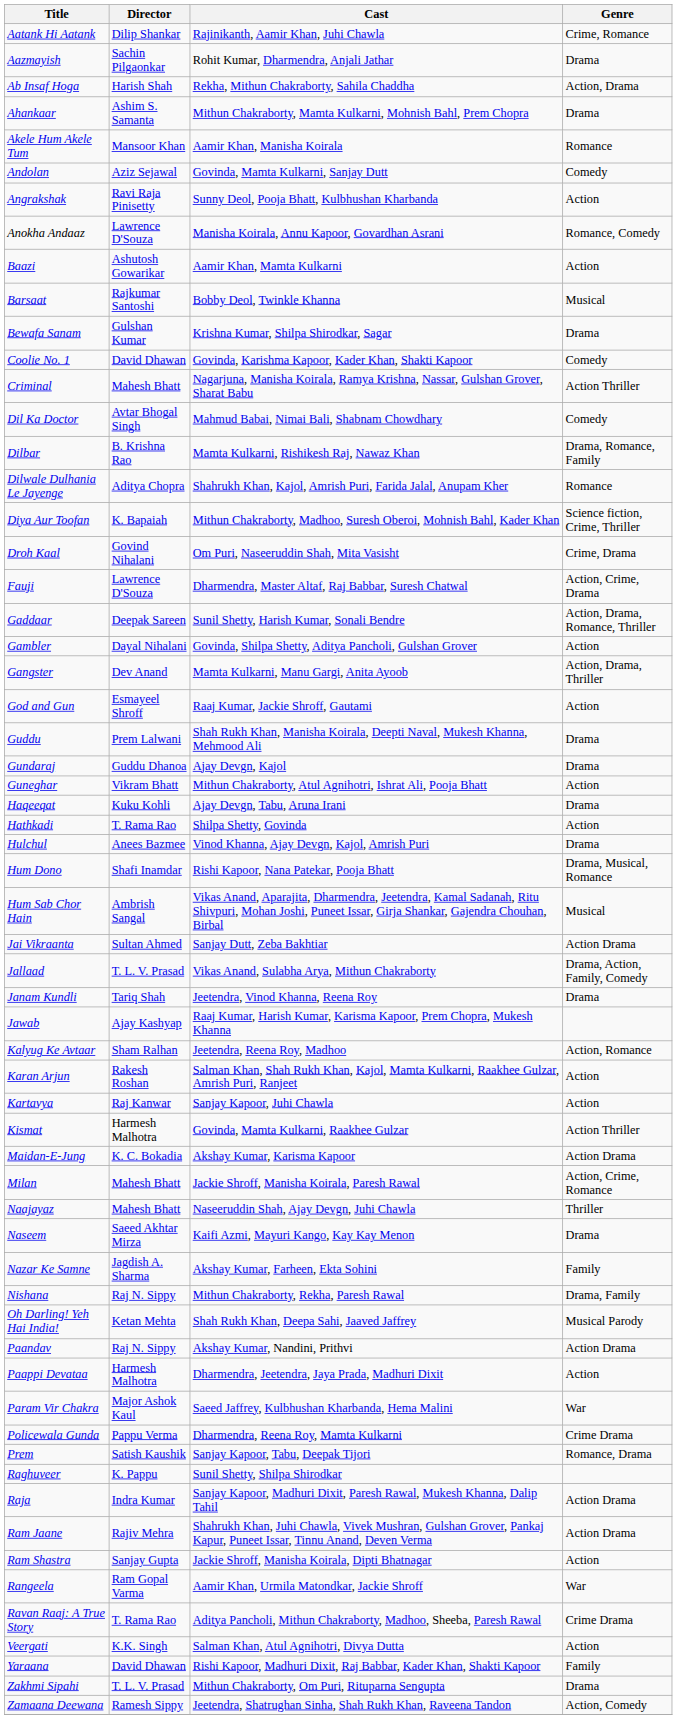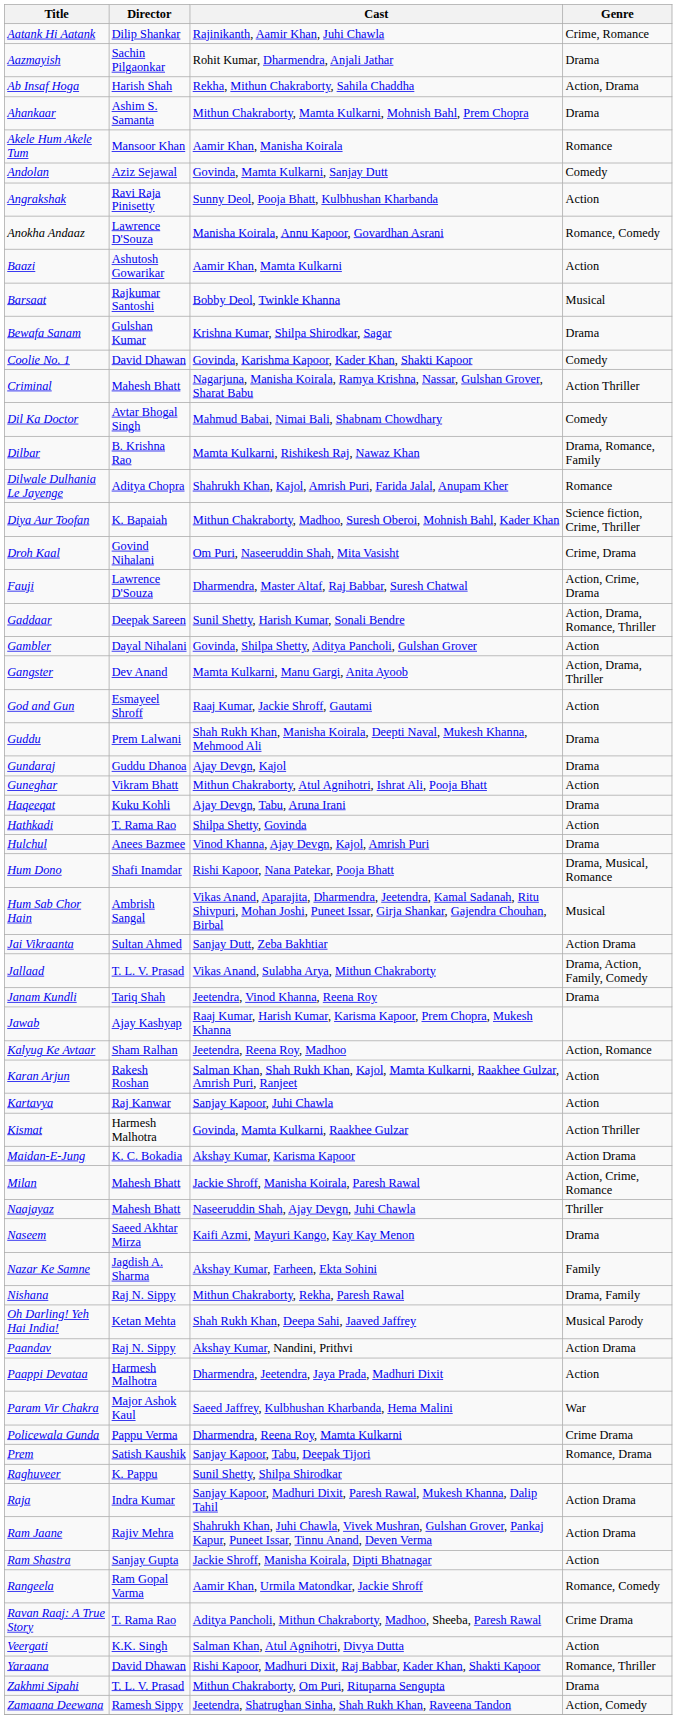Rangeela | Genre: War -> Romance, Comedy
Yaraana | Genre: Family -> Romance, Thriller
